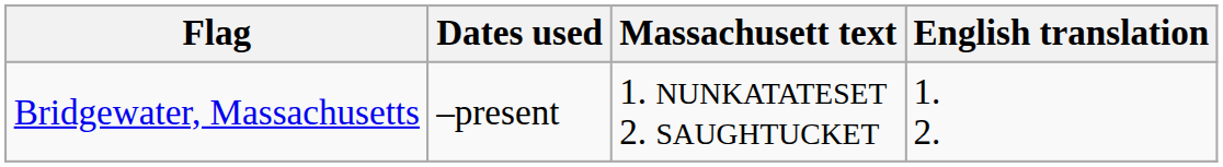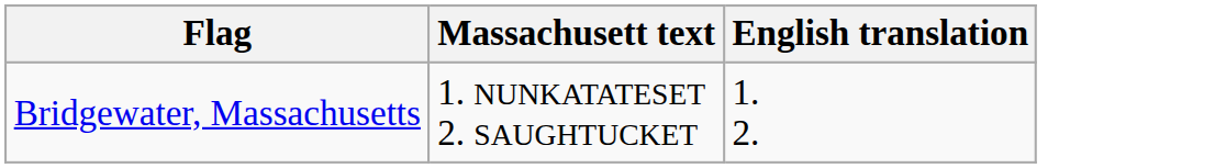- column: Dates used | –present
